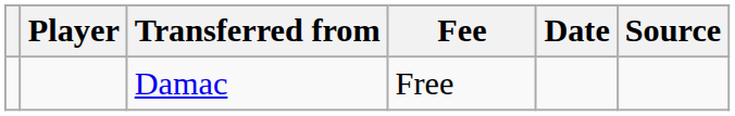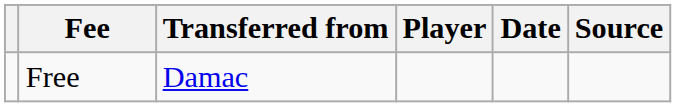columns swapped: Player <-> Fee
